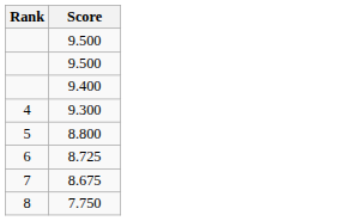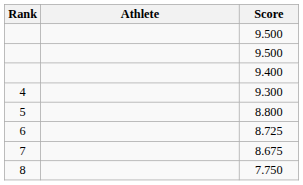+ column: Athlete
